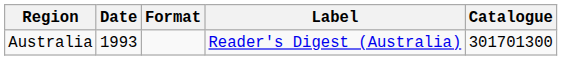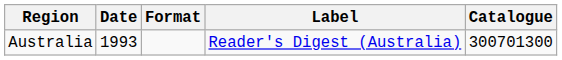Australia | Catalogue: 301701300 -> 300701300
